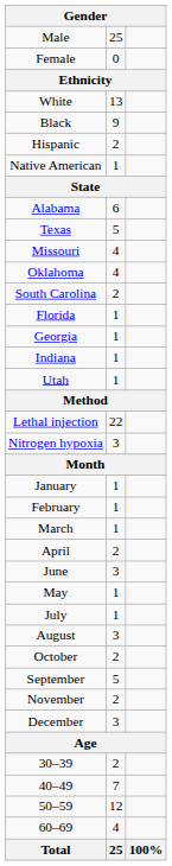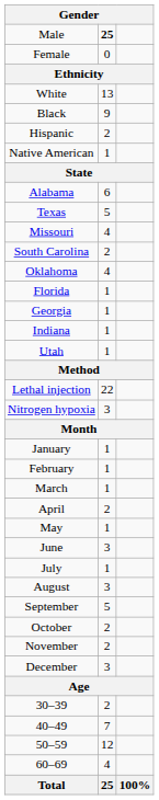Male | column 2: normal -> bold
rows swapped: Oklahoma <-> South Carolina
rows swapped: May <-> June
rows swapped: September <-> October
